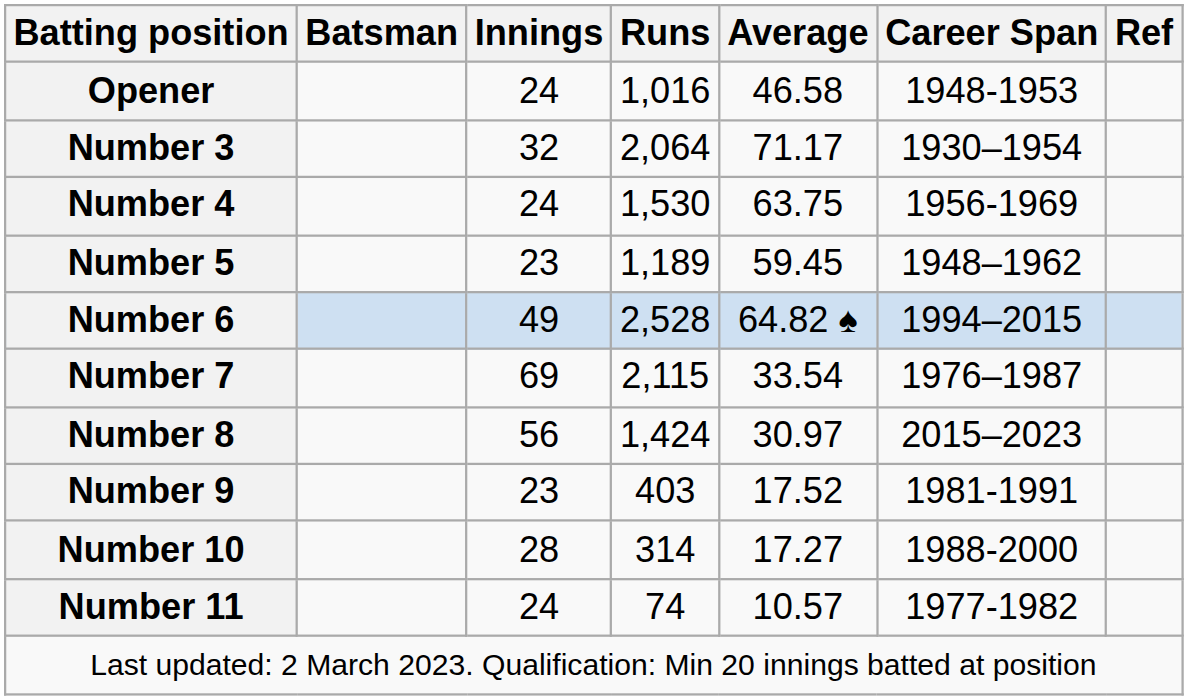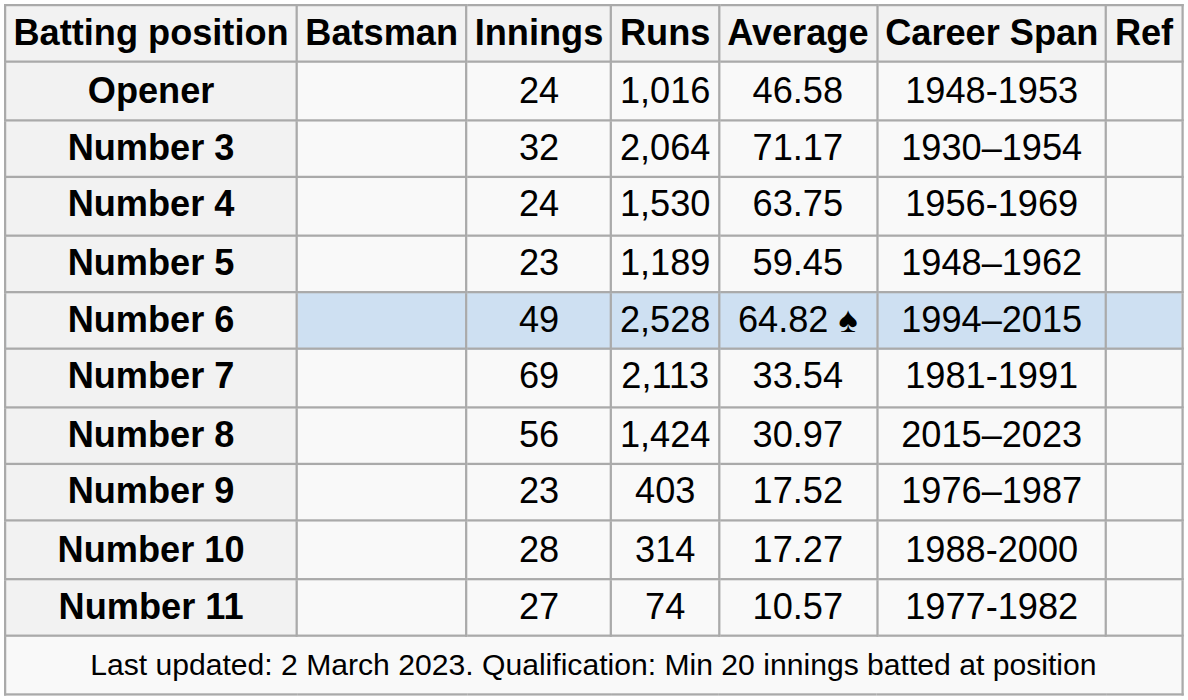Number 7 | Runs: 2,115 -> 2,113
Number 7 | Career Span: 1976–1987 -> 1981-1991
Number 9 | Career Span: 1981-1991 -> 1976–1987
Number 11 | Innings: 24 -> 27
